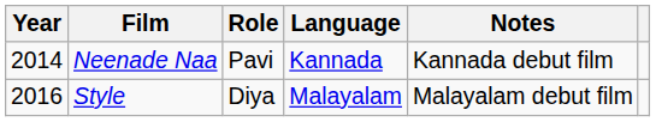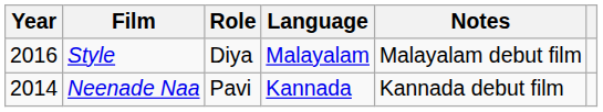rows swapped: Neenade Naa <-> Style
